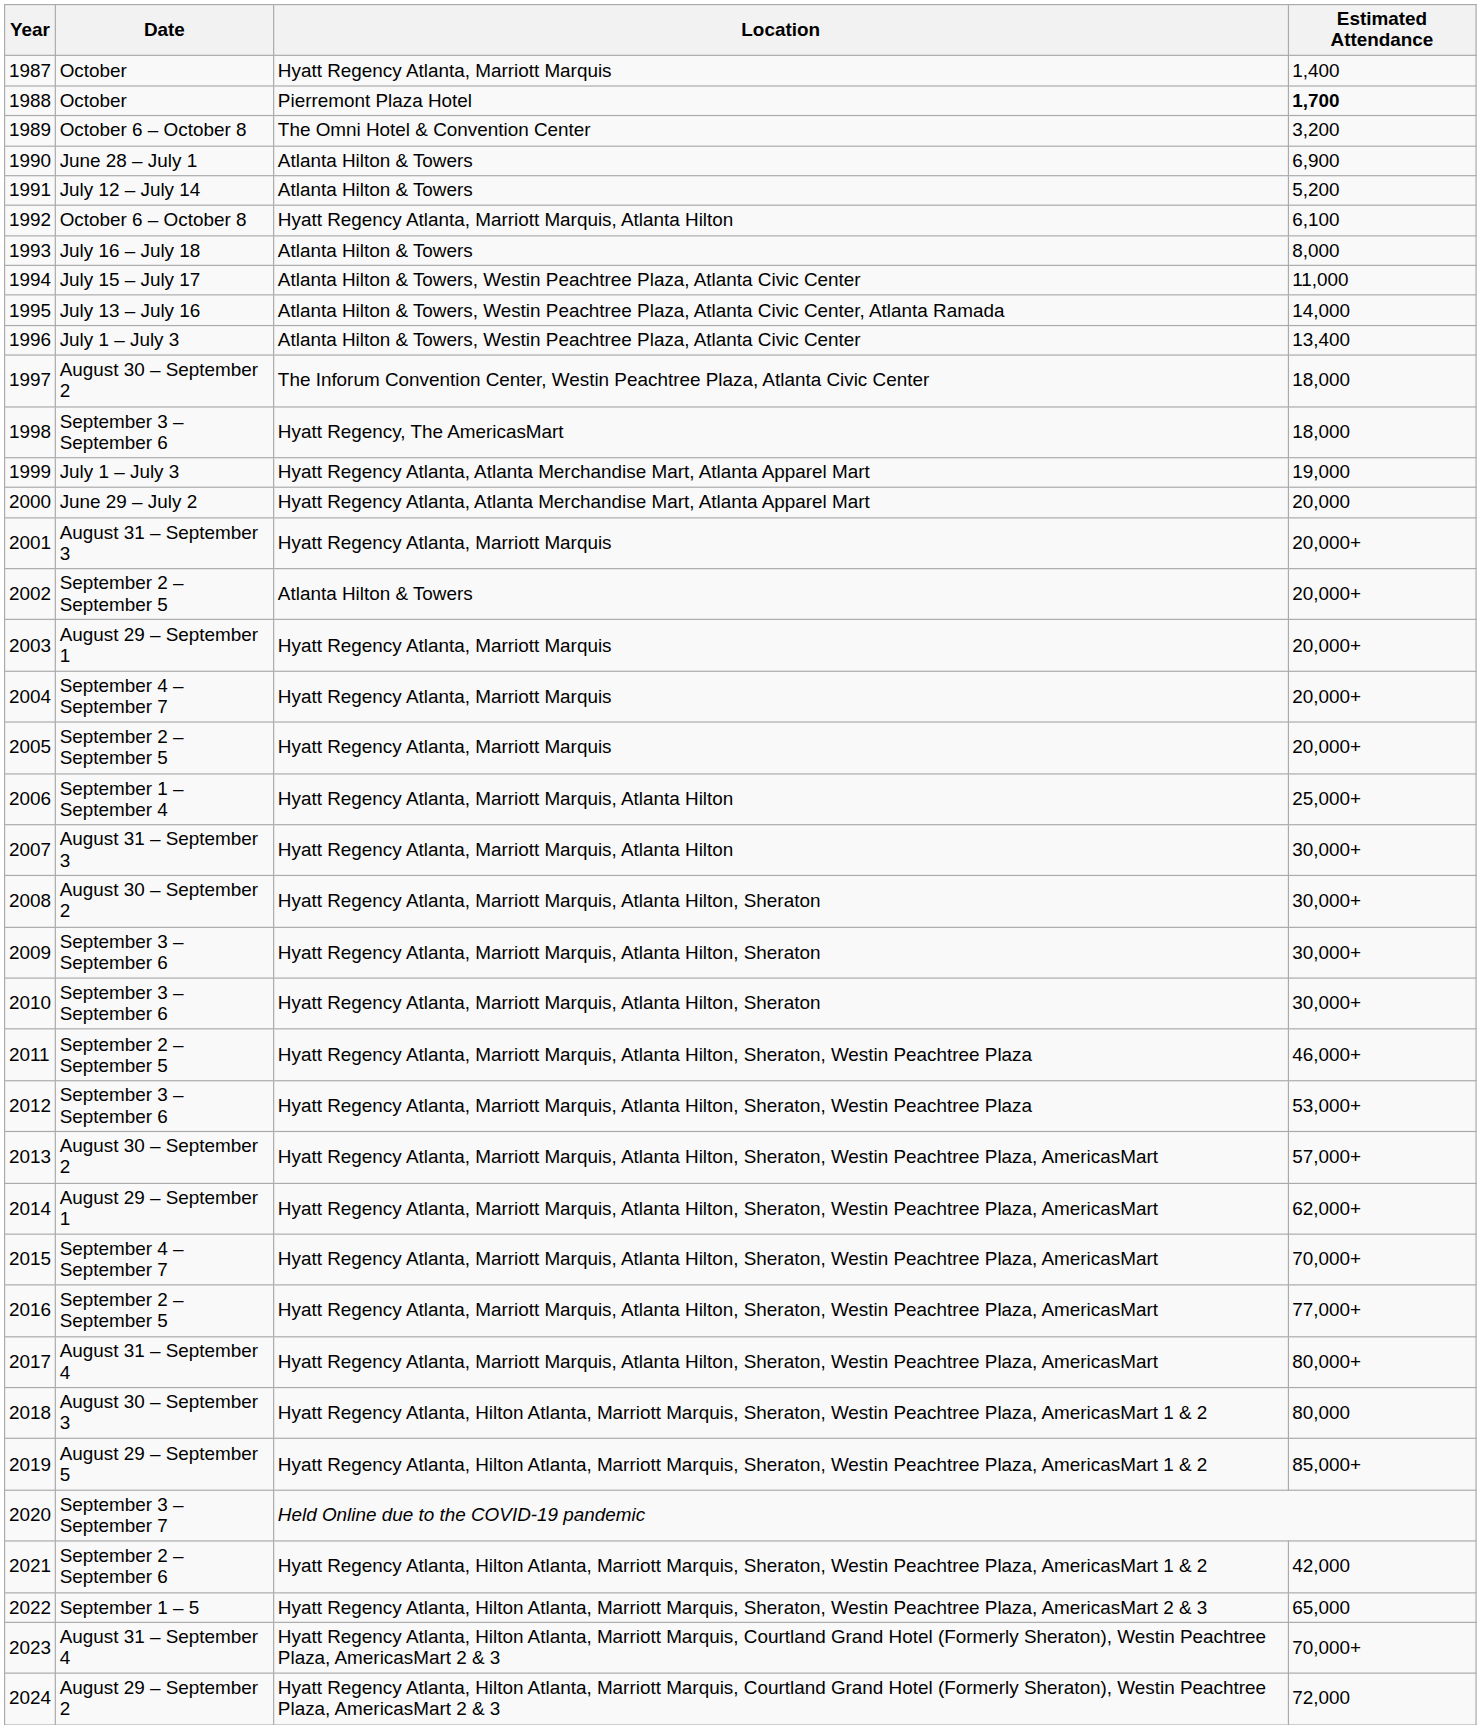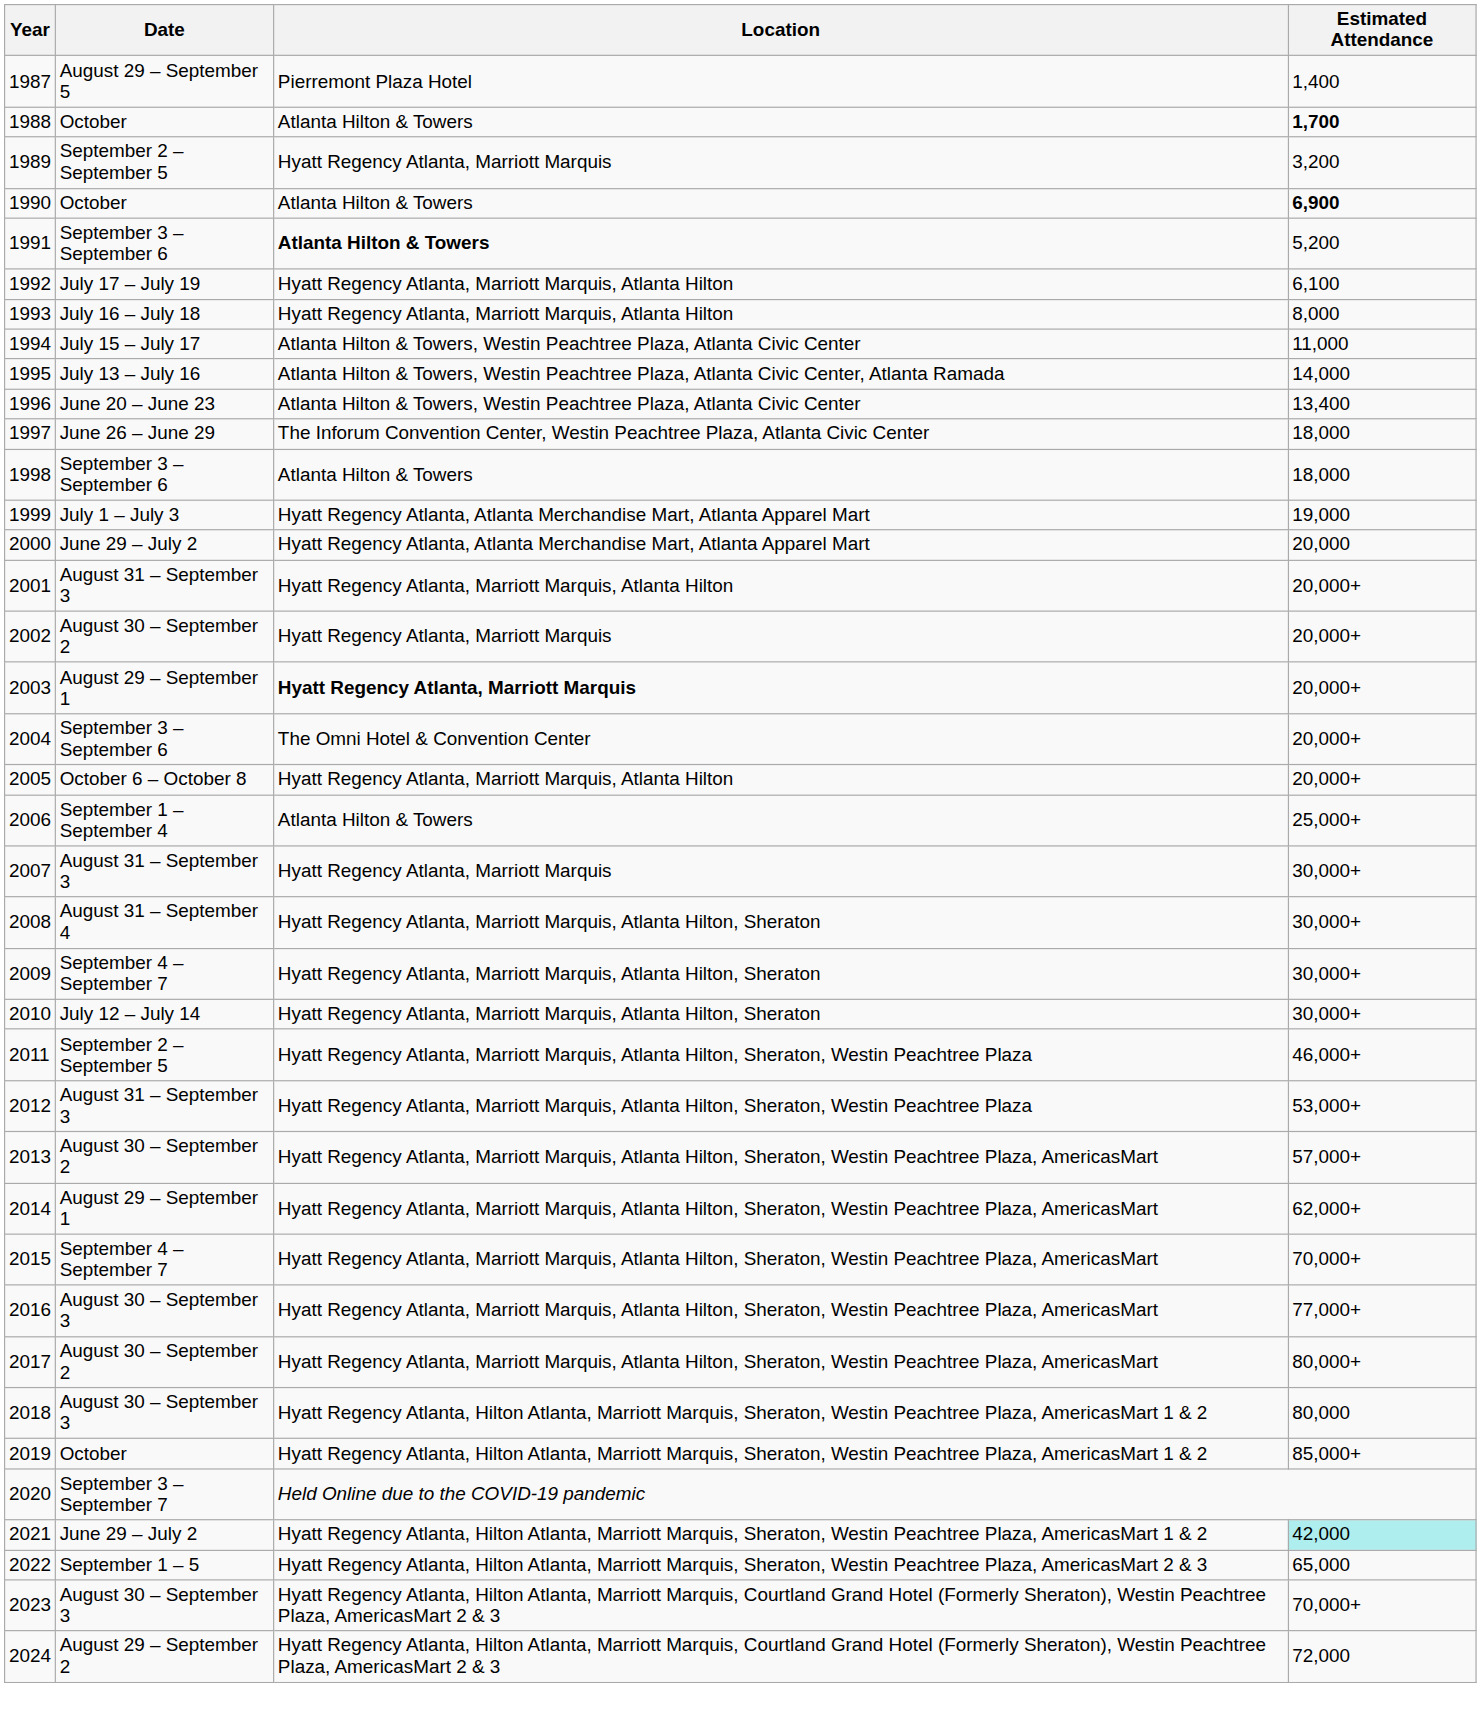1987 | Date: October -> August 29 – September 5
1987 | Location: Hyatt Regency Atlanta, Marriott Marquis -> Pierremont Plaza Hotel
1988 | Location: Pierremont Plaza Hotel -> Atlanta Hilton & Towers
1989 | Date: October 6 – October 8 -> September 2 – September 5
1989 | Location: The Omni Hotel & Convention Center -> Hyatt Regency Atlanta, Marriott Marquis
1990 | Date: June 28 – July 1 -> October
1990 | Estimated Attendance: normal -> bold
1991 | Date: July 12 – July 14 -> September 3 – September 6
1991 | Location: normal -> bold
1992 | Date: October 6 – October 8 -> July 17 – July 19
1993 | Location: Atlanta Hilton & Towers -> Hyatt Regency Atlanta, Marriott Marquis, Atlanta Hilton
1996 | Date: July 1 – July 3 -> June 20 – June 23
1997 | Date: August 30 – September 2 -> June 26 – June 29
1998 | Location: Hyatt Regency, The AmericasMart -> Atlanta Hilton & Towers
2001 | Location: Hyatt Regency Atlanta, Marriott Marquis -> Hyatt Regency Atlanta, Marriott Marquis, Atlanta Hilton
2002 | Date: September 2 – September 5 -> August 30 – September 2
2002 | Location: Atlanta Hilton & Towers -> Hyatt Regency Atlanta, Marriott Marquis
2003 | Location: normal -> bold
2004 | Date: September 4 – September 7 -> September 3 – September 6
2004 | Location: Hyatt Regency Atlanta, Marriott Marquis -> The Omni Hotel & Convention Center
2005 | Date: September 2 – September 5 -> October 6 – October 8
2005 | Location: Hyatt Regency Atlanta, Marriott Marquis -> Hyatt Regency Atlanta, Marriott Marquis, Atlanta Hilton
2006 | Location: Hyatt Regency Atlanta, Marriott Marquis, Atlanta Hilton -> Atlanta Hilton & Towers
2007 | Location: Hyatt Regency Atlanta, Marriott Marquis, Atlanta Hilton -> Hyatt Regency Atlanta, Marriott Marquis
2008 | Date: August 30 – September 2 -> August 31 – September 4
2009 | Date: September 3 – September 6 -> September 4 – September 7
2010 | Date: September 3 – September 6 -> July 12 – July 14
2012 | Date: September 3 – September 6 -> August 31 – September 3
2016 | Date: September 2 – September 5 -> August 30 – September 3
2017 | Date: August 31 – September 4 -> August 30 – September 2
2019 | Date: August 29 – September 5 -> October
2021 | Date: September 2 – September 6 -> June 29 – July 2
2021 | Estimated Attendance: no background -> paleturquoise background
2023 | Date: August 31 – September 4 -> August 30 – September 3
